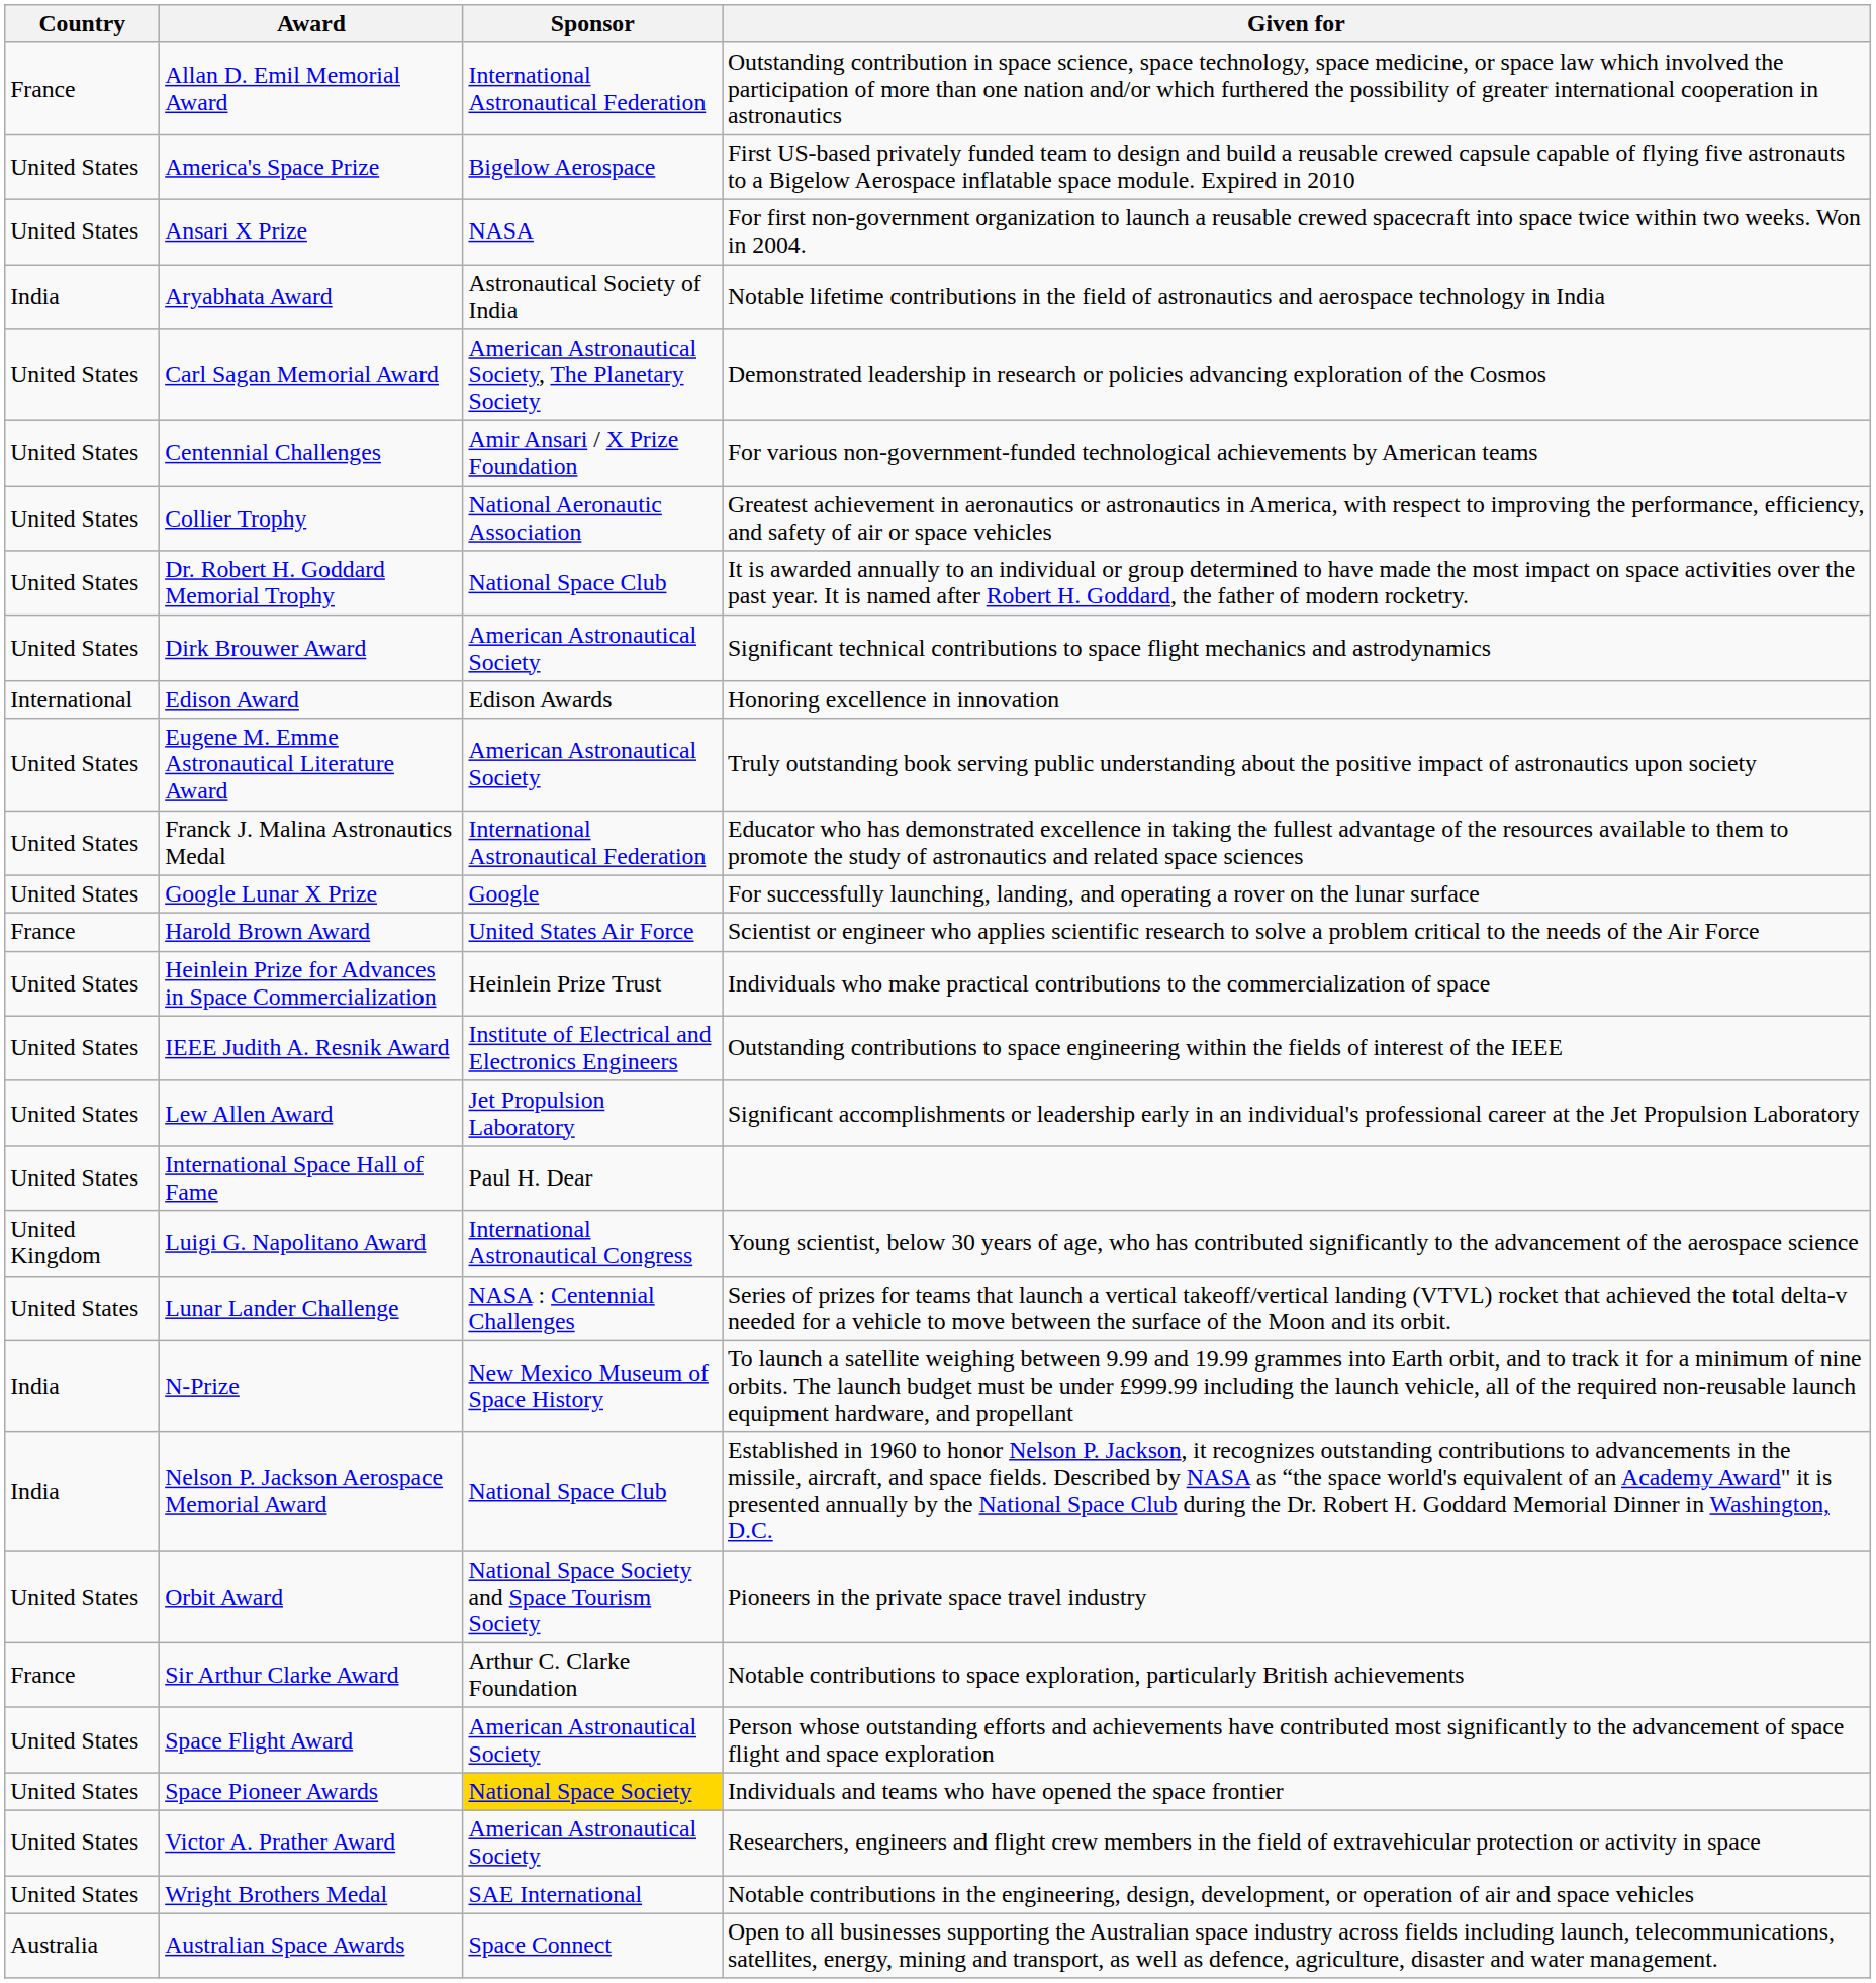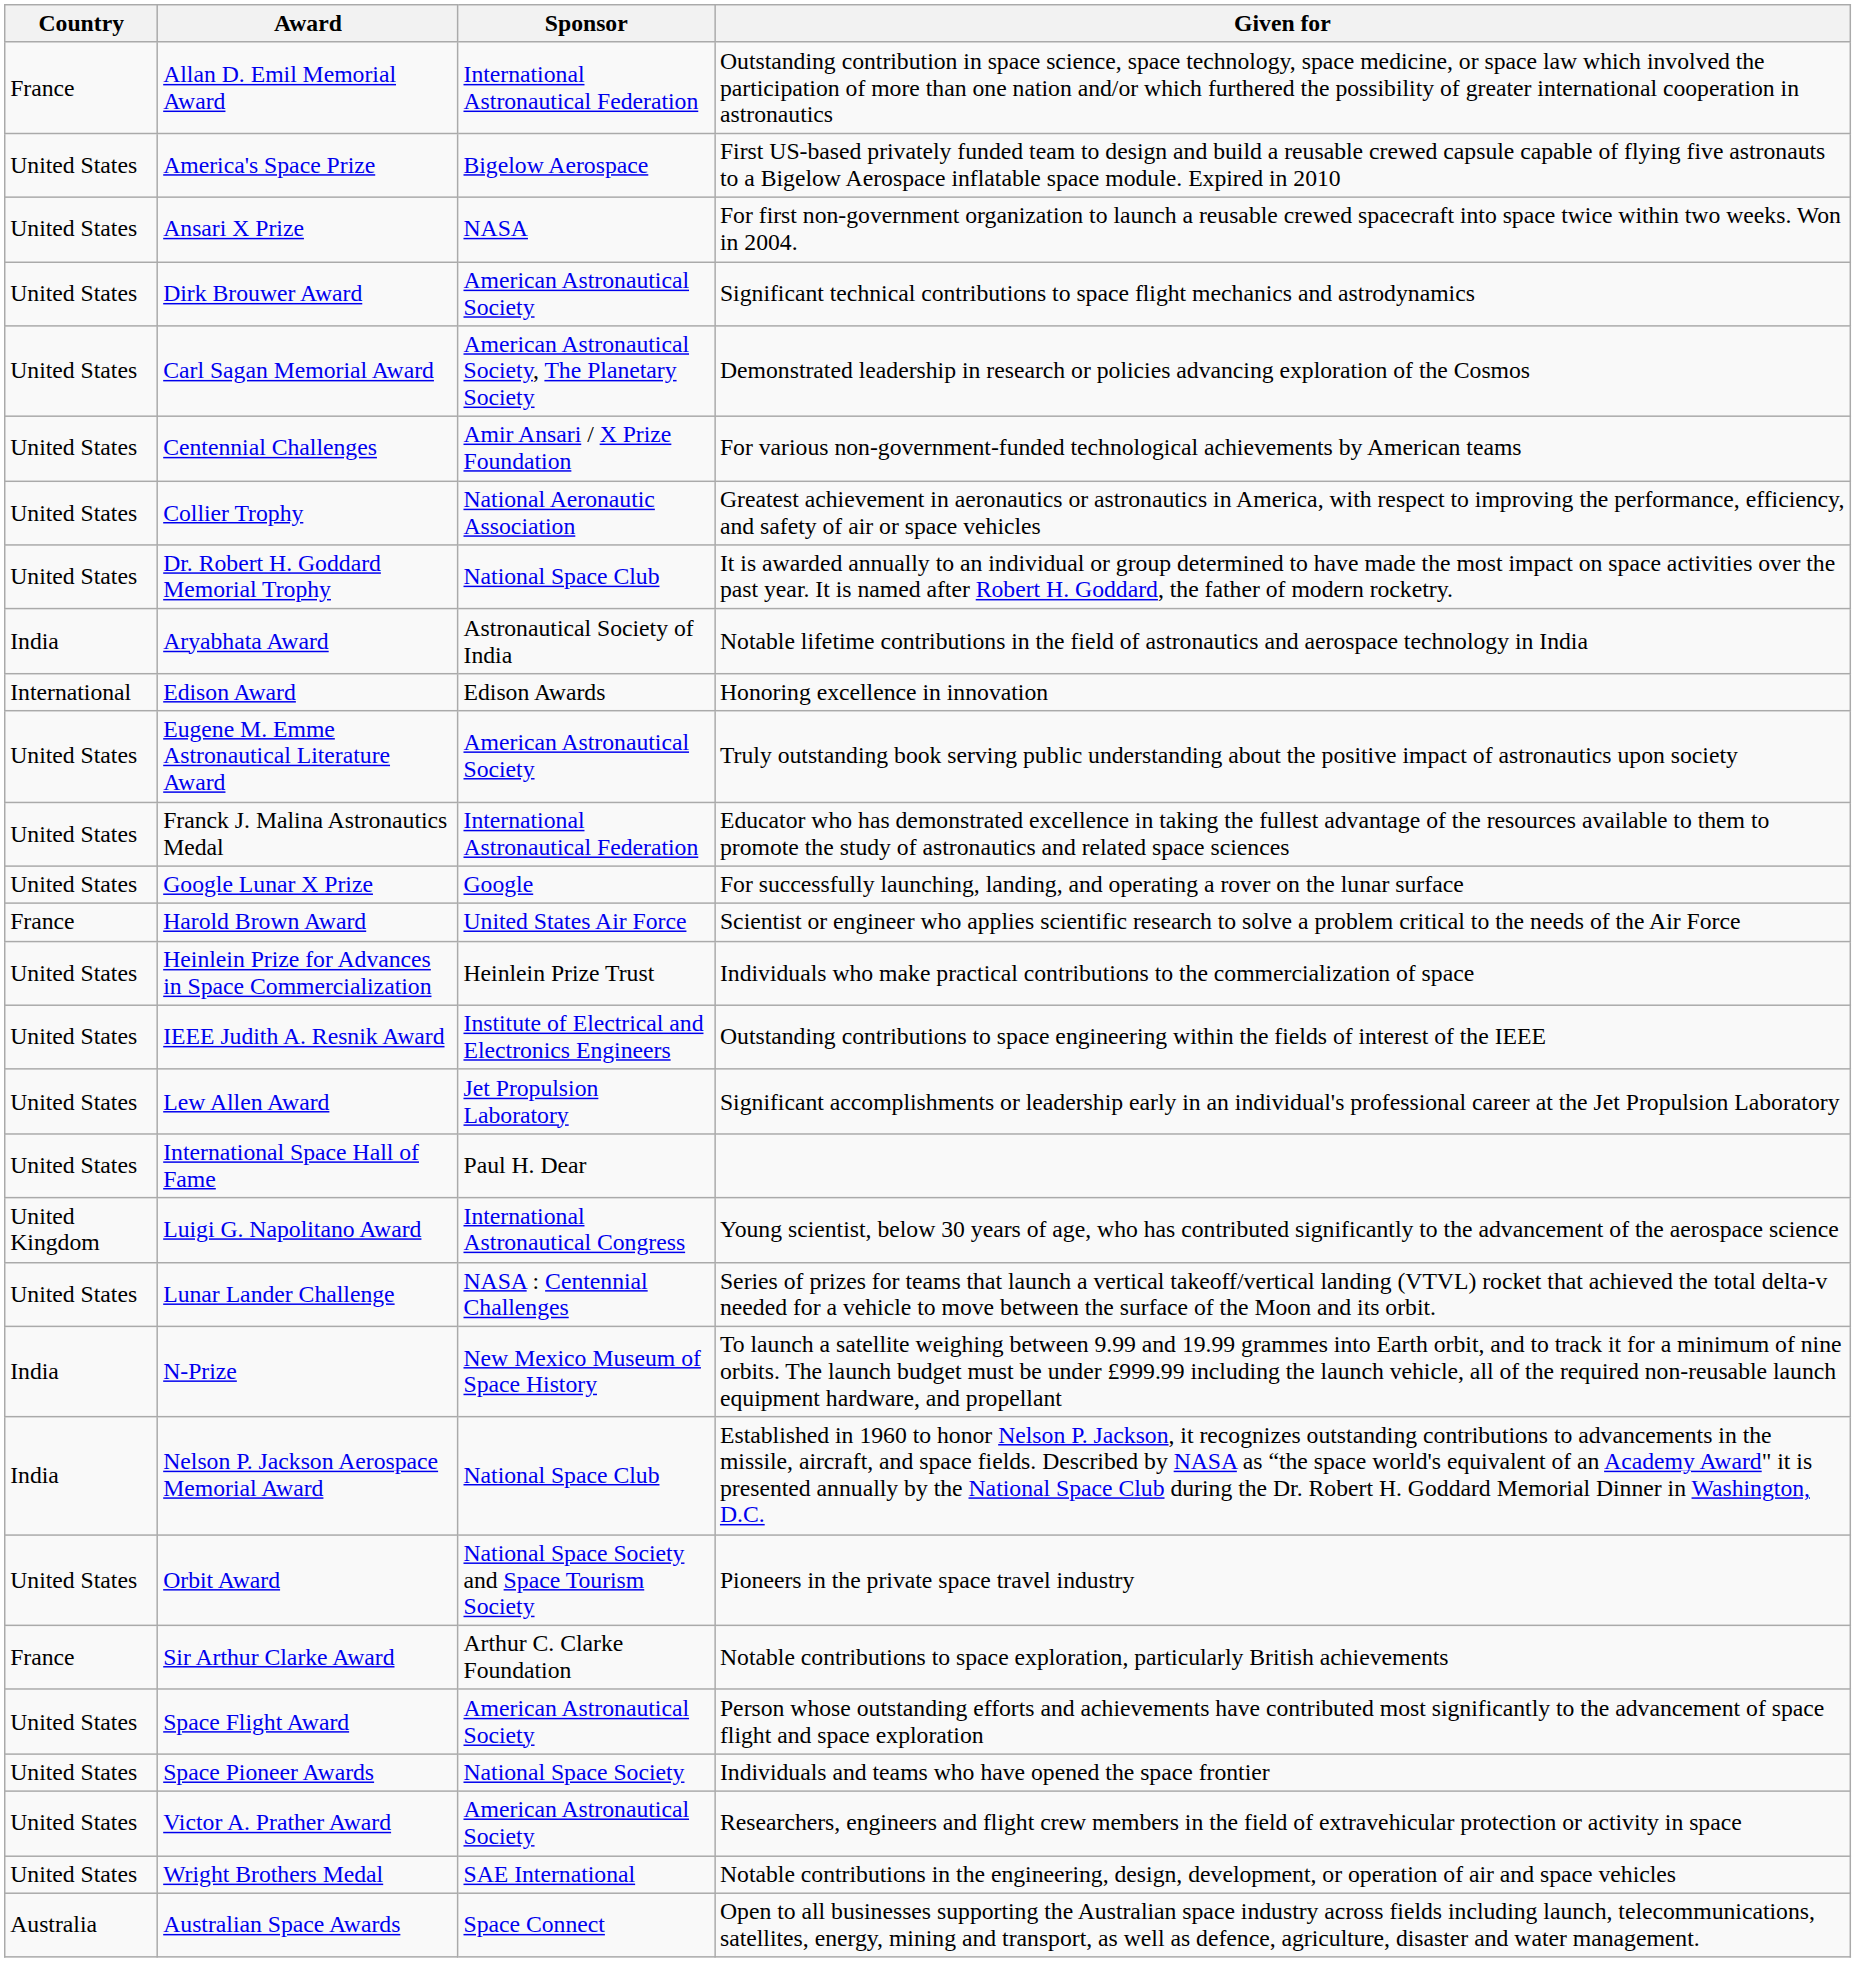rows swapped: Aryabhata Award <-> Dirk Brouwer Award
Space Pioneer Awards | Sponsor: gold background -> no background
